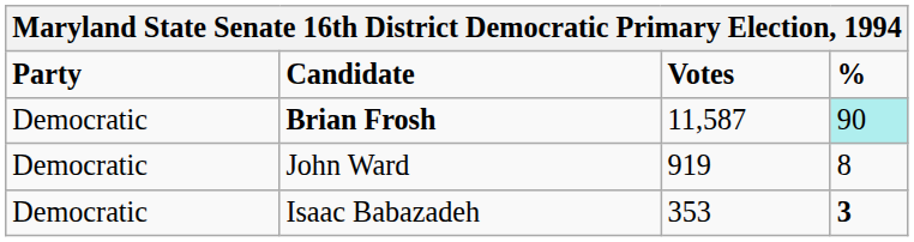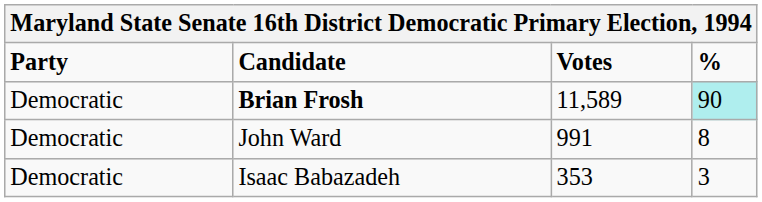Brian Frosh | Votes: 11,587 -> 11,589
John Ward | Votes: 919 -> 991
Isaac Babazadeh | %: bold -> normal
